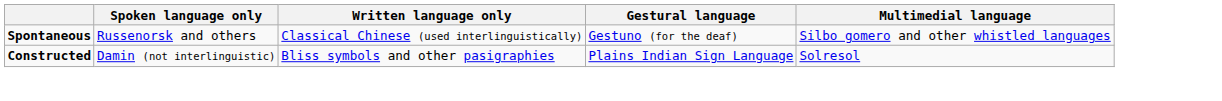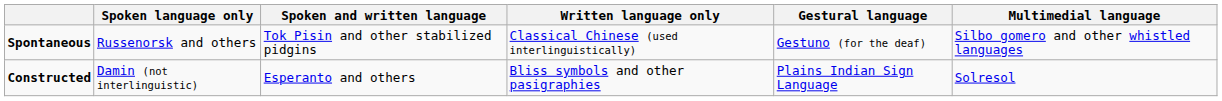+ column: Spoken and written language | Tok Pisin and other stabilized pidgins | Esperanto and others
